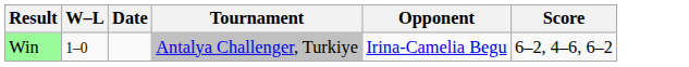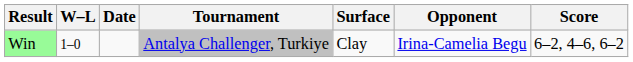+ column: Surface | Clay
